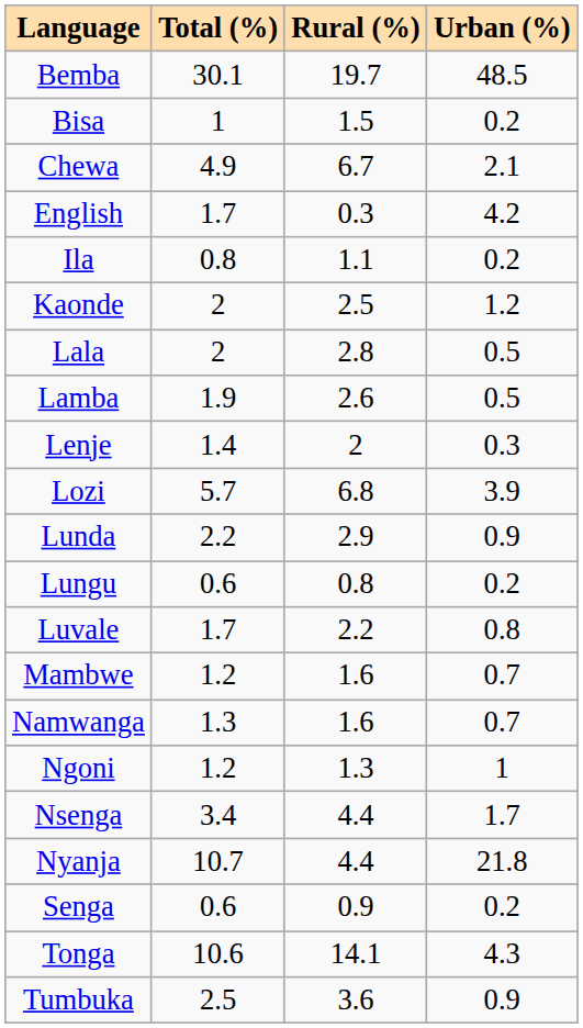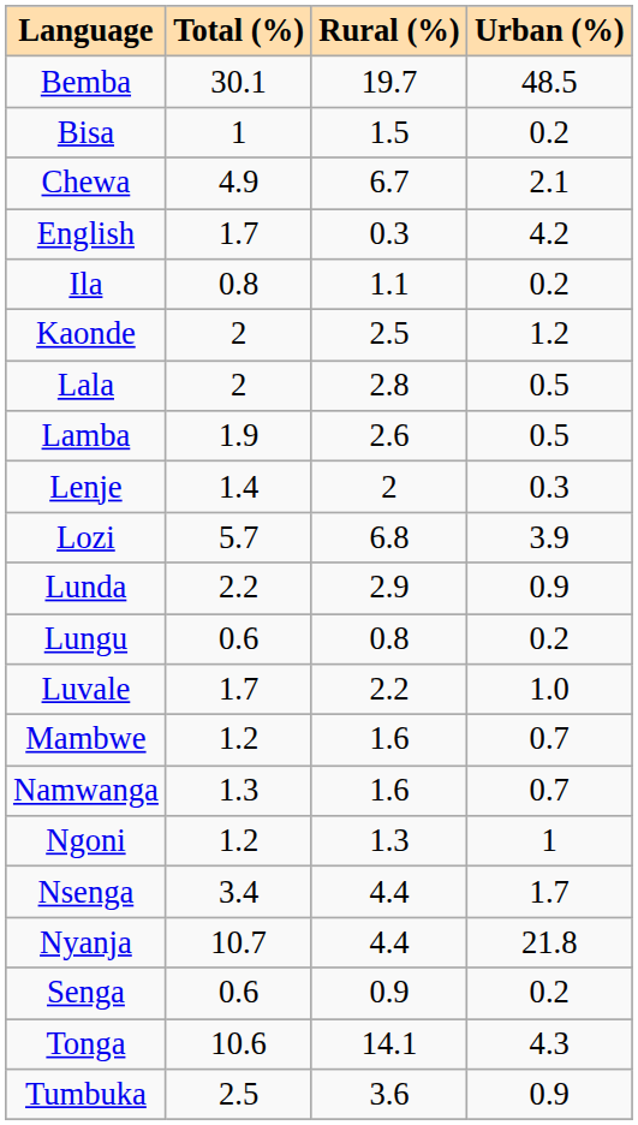Luvale | Urban (%): 0.8 -> 1.0
